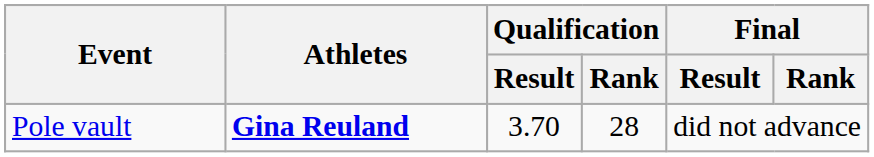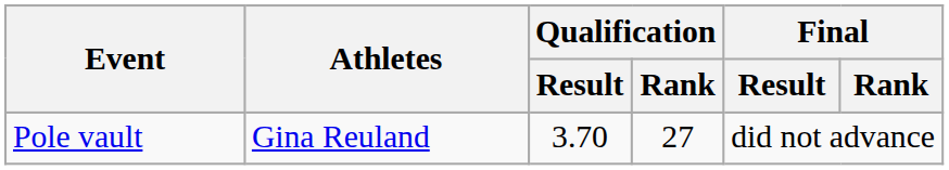Pole vault | Athletes: bold -> normal
Pole vault | Qualification / Rank: 28 -> 27
